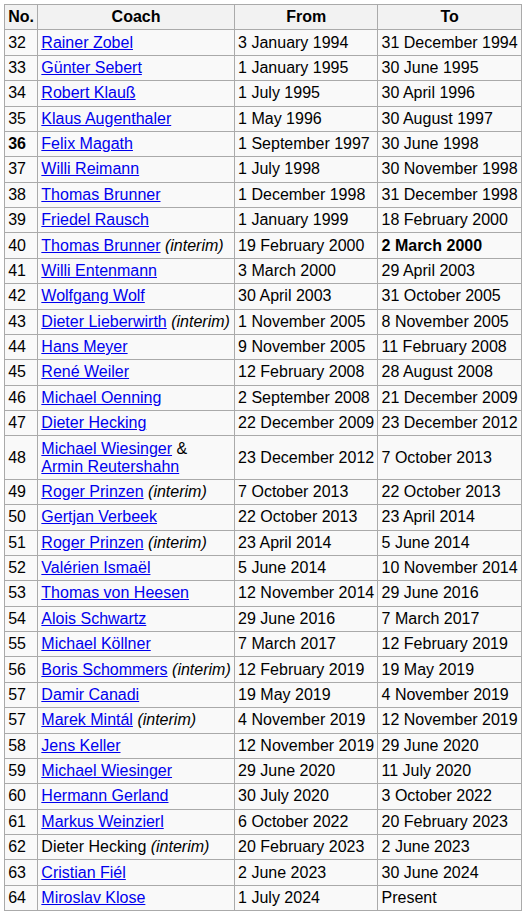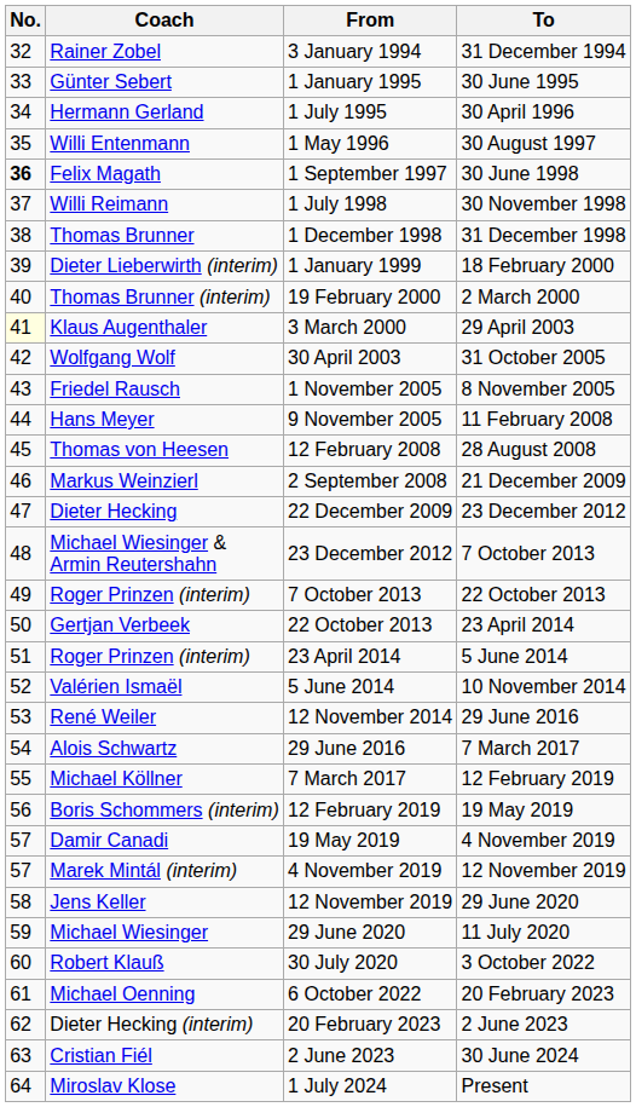1 July 1995 | Coach: Robert Klauß -> Hermann Gerland
1 May 1996 | Coach: Klaus Augenthaler -> Willi Entenmann
1 January 1999 | Coach: Friedel Rausch -> Dieter Lieberwirth (interim)
19 February 2000 | To: bold -> normal
3 March 2000 | No.: no background -> lightyellow background
3 March 2000 | Coach: Willi Entenmann -> Klaus Augenthaler
1 November 2005 | Coach: Dieter Lieberwirth (interim) -> Friedel Rausch
12 February 2008 | Coach: René Weiler -> Thomas von Heesen
2 September 2008 | Coach: Michael Oenning -> Markus Weinzierl
12 November 2014 | Coach: Thomas von Heesen -> René Weiler
30 July 2020 | Coach: Hermann Gerland -> Robert Klauß
6 October 2022 | Coach: Markus Weinzierl -> Michael Oenning
